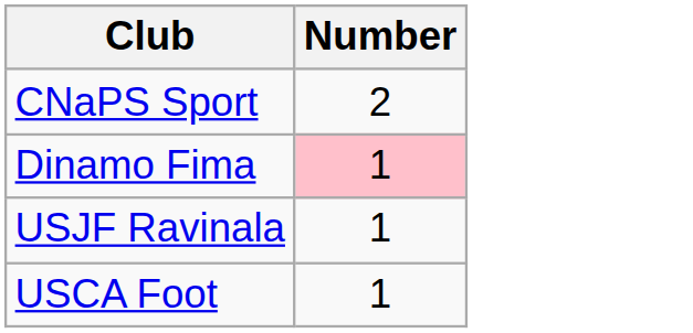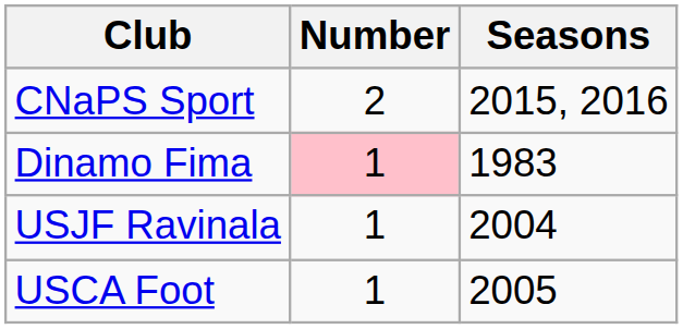+ column: Seasons | 2015, 2016 | 1983 | 2004 | 2005
